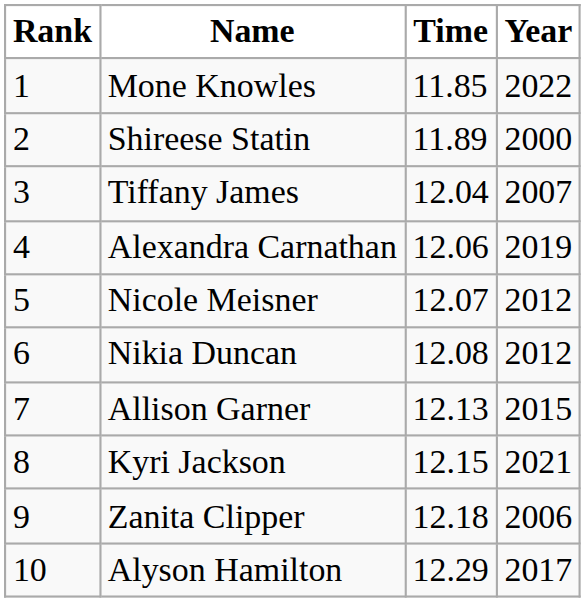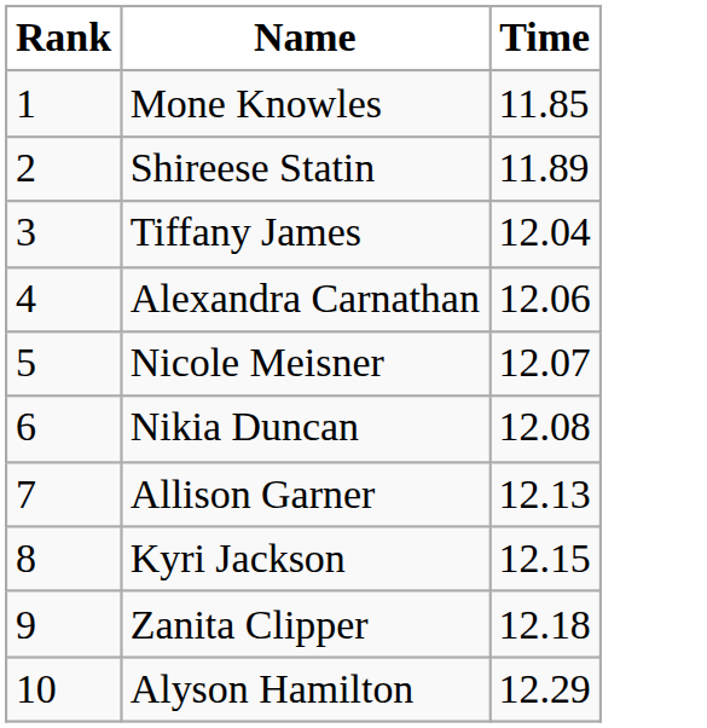- column: Year | 2022 | 2000 | 2007 | 2019 | 2012 | 2012 | 2015 | 2021 | 2006 | 2017
